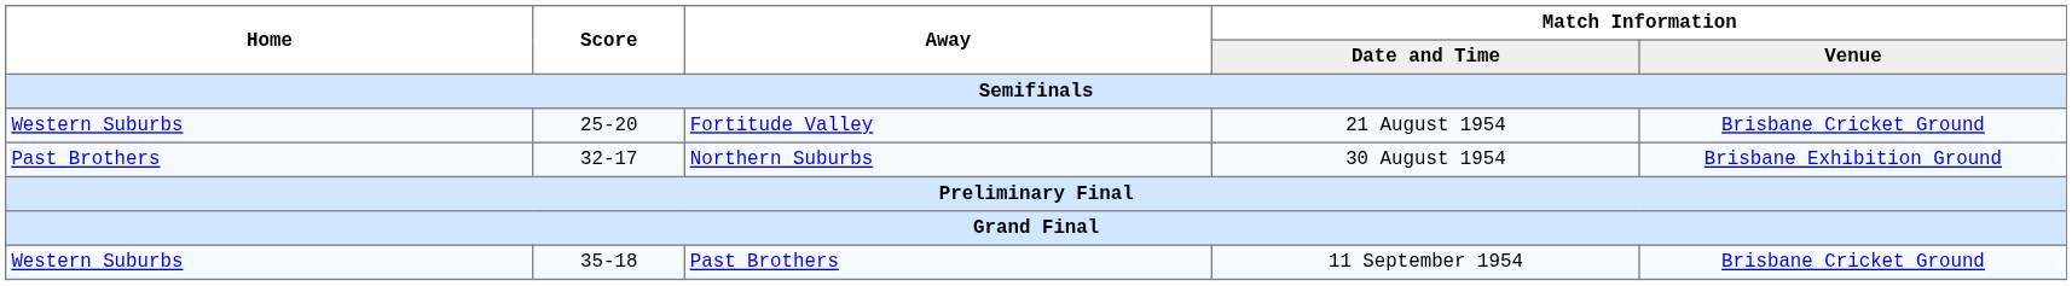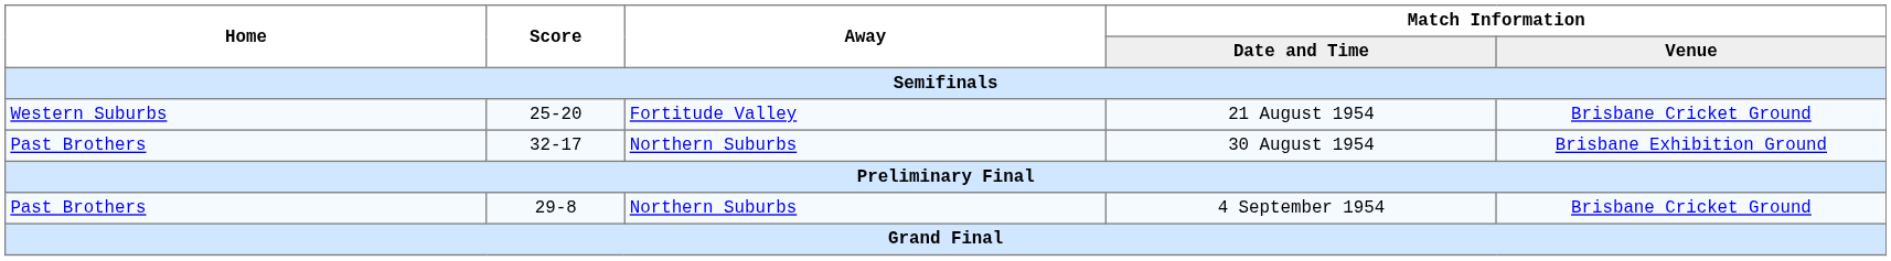+ row: Past Brothers | 29-8 | Northern Suburbs | 4 September 1954 | Brisbane Cricket Ground
- row: Western Suburbs | 35-18 | Past Brothers | 11 September 1954 | Brisbane Cricket Ground
